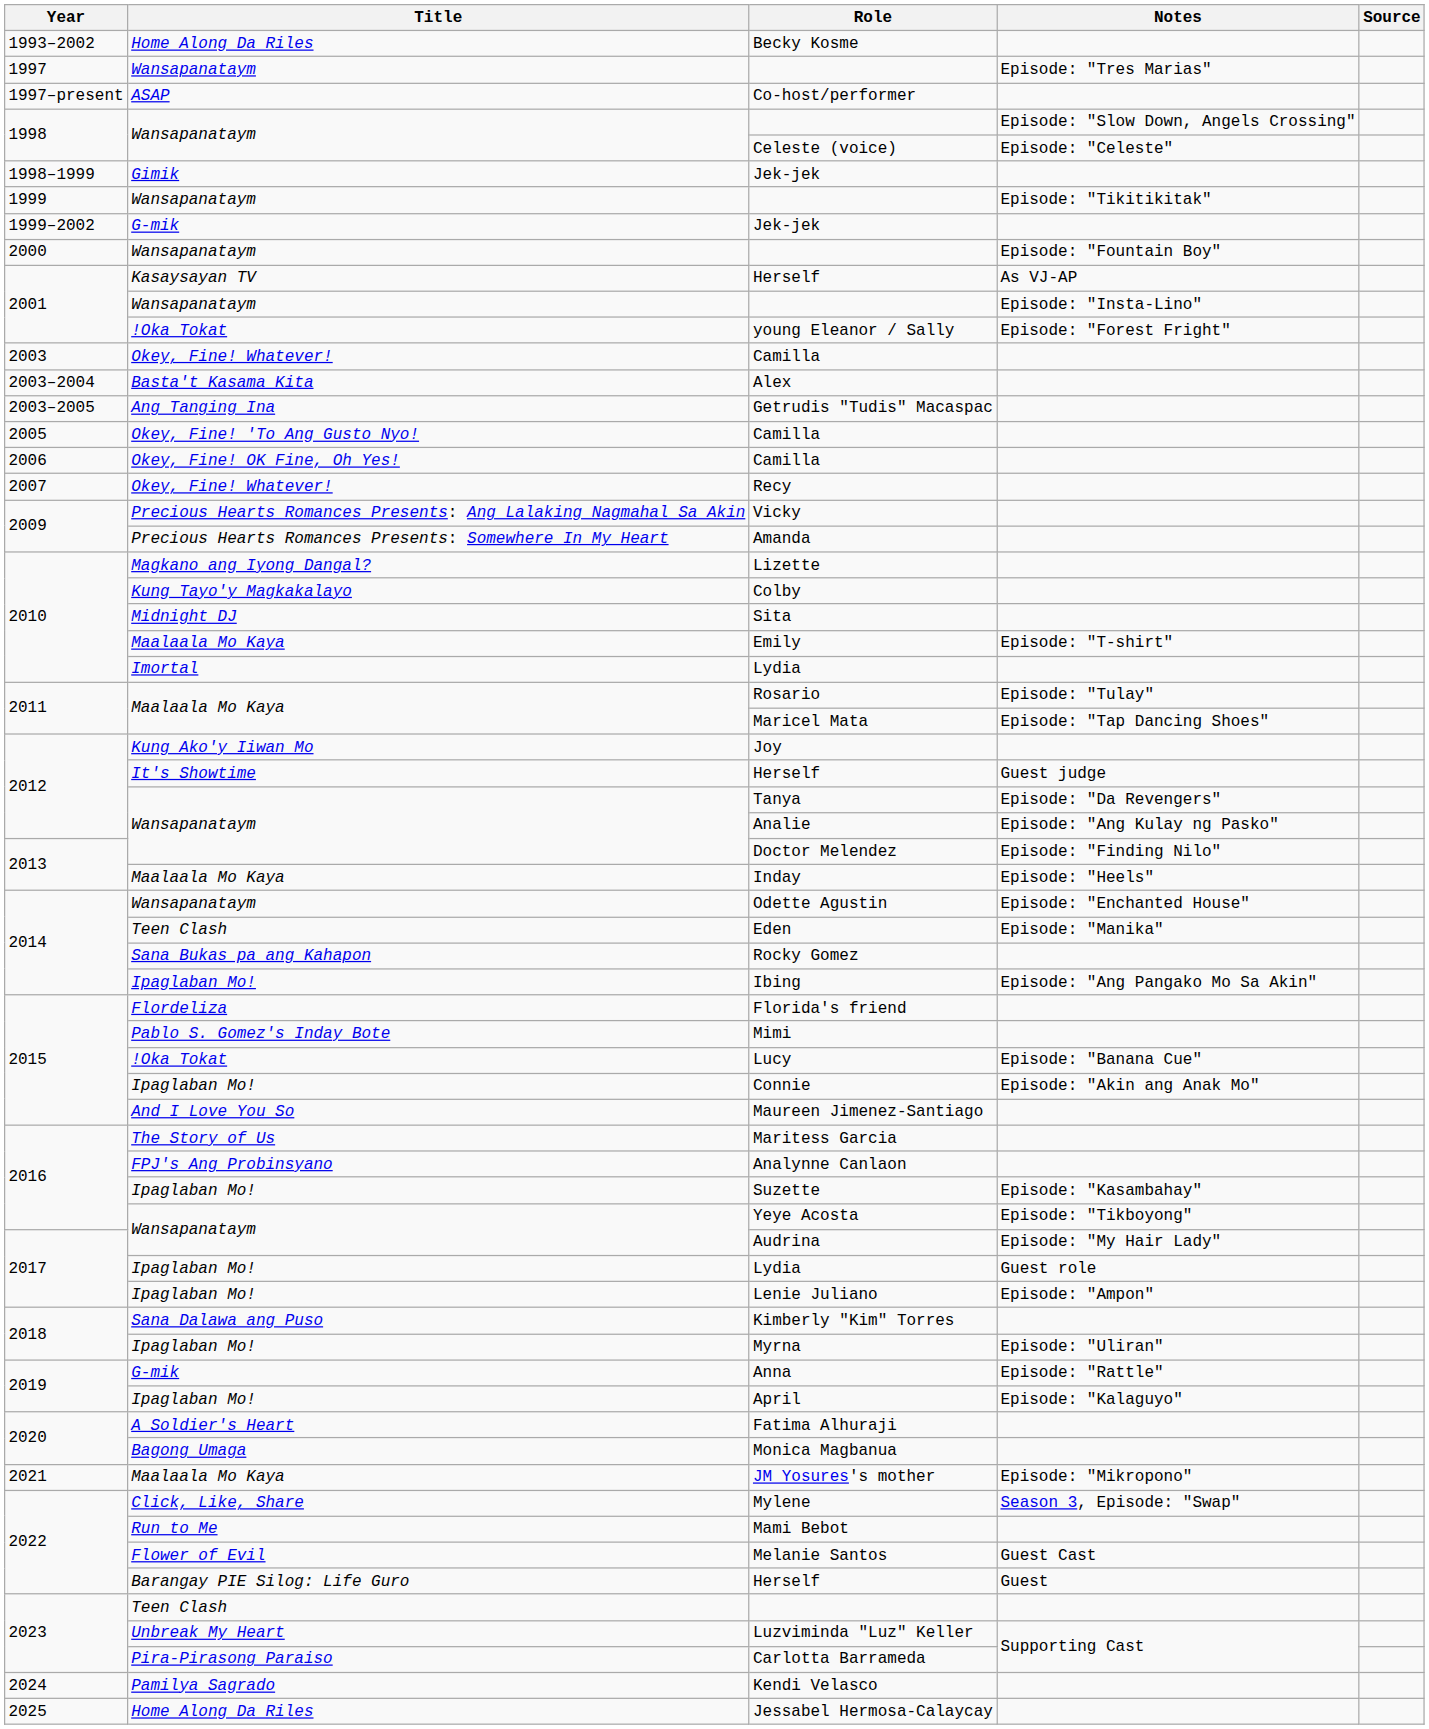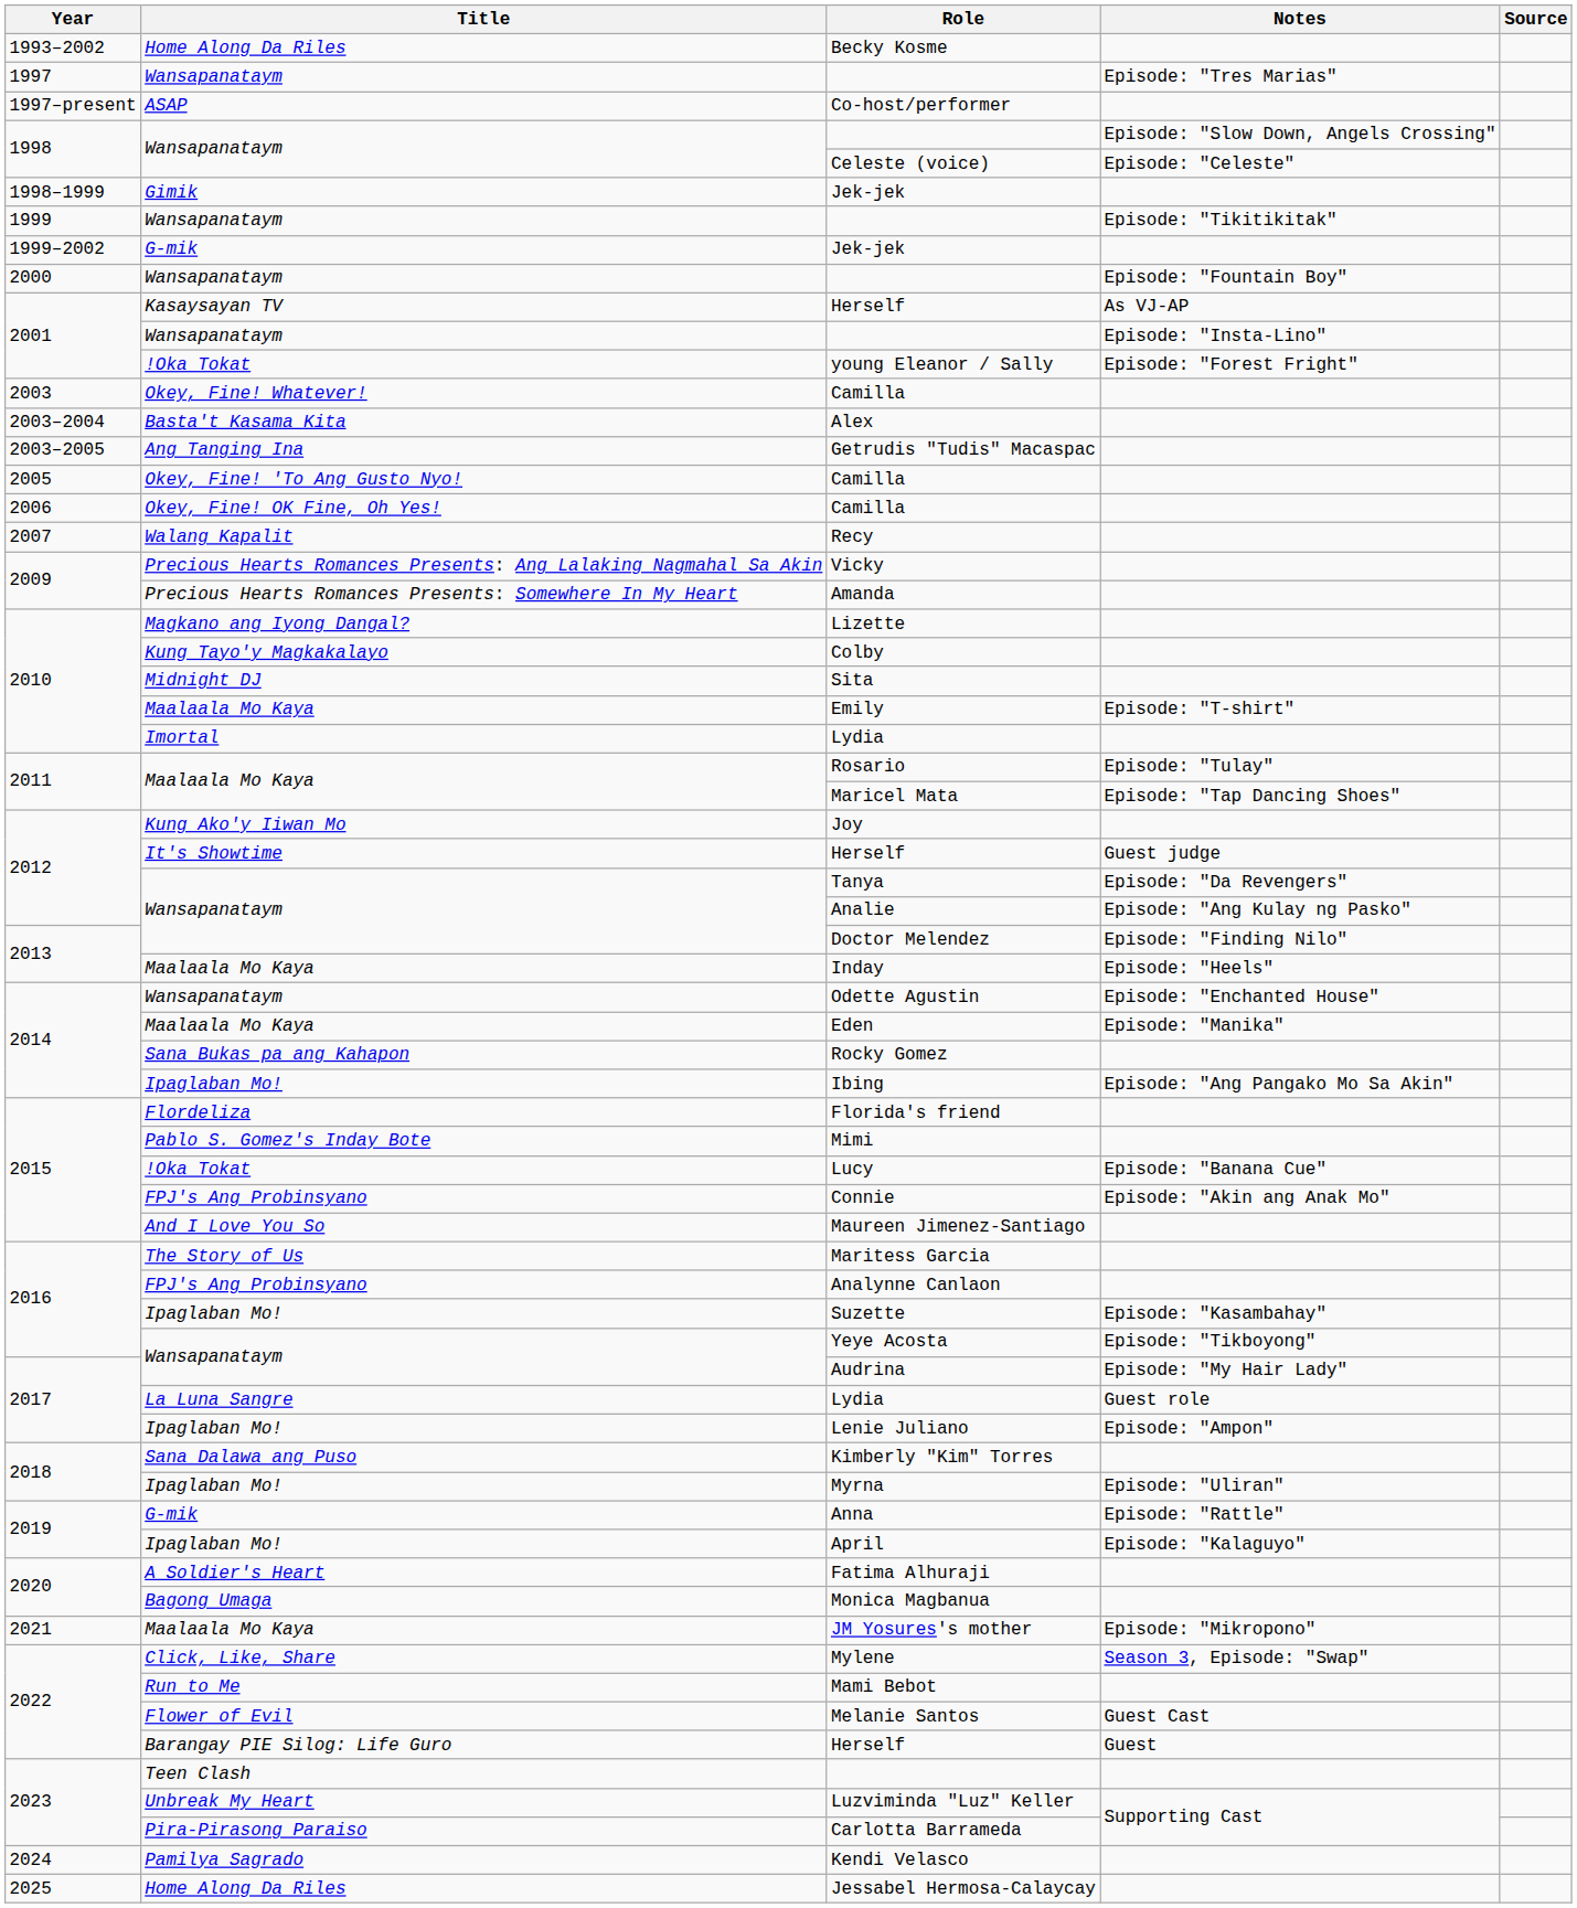Recy | Title: Okey, Fine! Whatever! -> Walang Kapalit
Eden | Title: Teen Clash -> Maalaala Mo Kaya
Connie | Title: Ipaglaban Mo! -> FPJ's Ang Probinsyano
2017 / Lydia | Title: Ipaglaban Mo! -> La Luna Sangre
